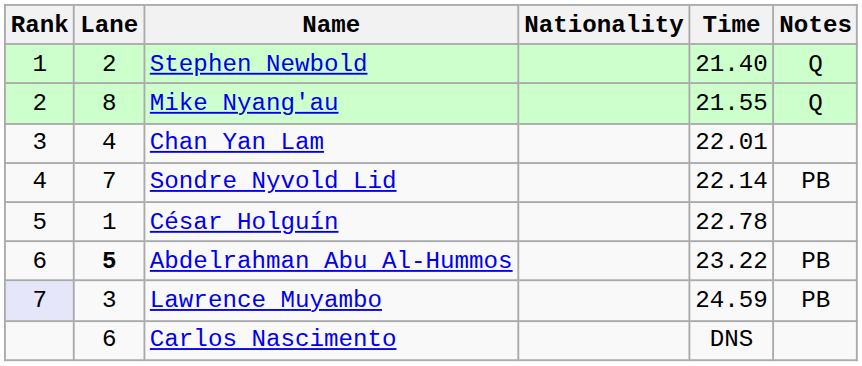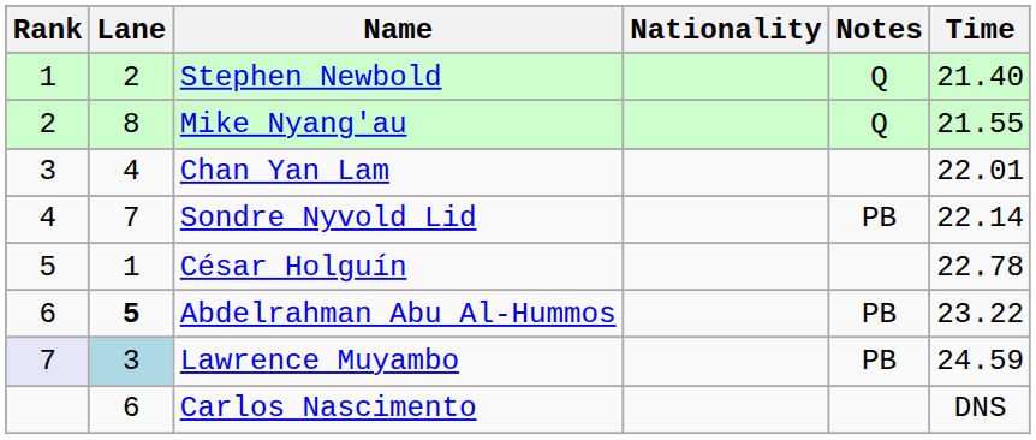columns swapped: Time <-> Notes
Lawrence Muyambo | Lane: no background -> lightblue background
